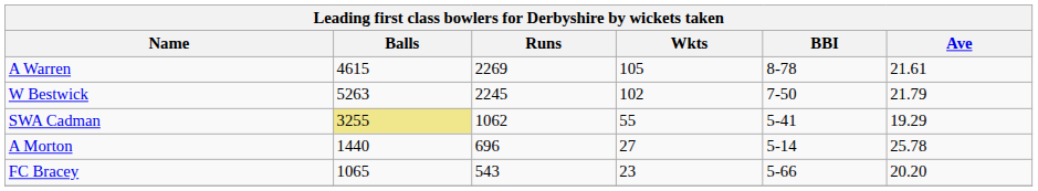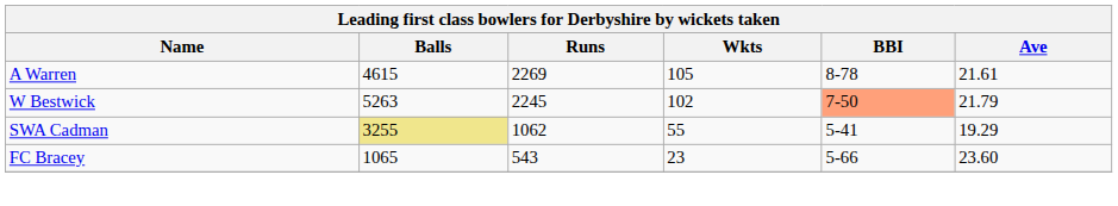W Bestwick | BBI: no background -> lightsalmon background
- row: A Morton | 1440 | 696 | 27 | 5-14 | 25.78
FC Bracey | Ave: 20.20 -> 23.60
